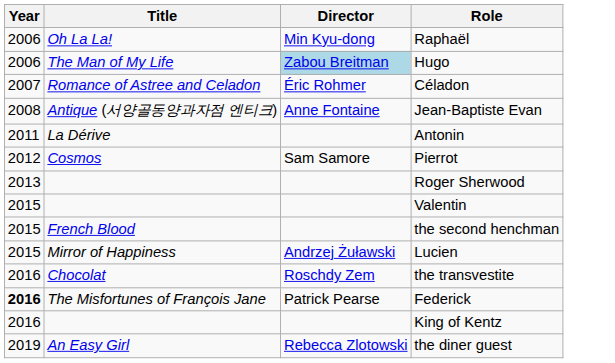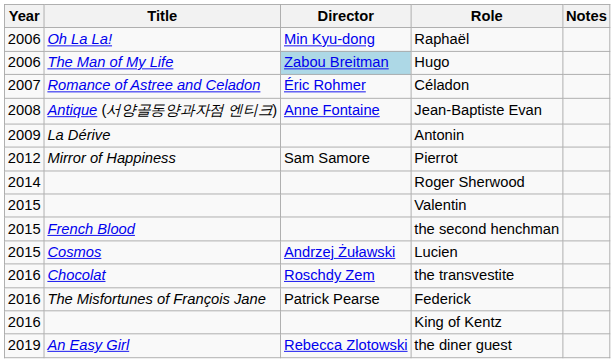+ column: Notes
Antonin | Year: 2011 -> 2009
Pierrot | Title: Cosmos -> Mirror of Happiness
Roger Sherwood | Year: 2013 -> 2014
Lucien | Title: Mirror of Happiness -> Cosmos
Federick | Year: bold -> normal
